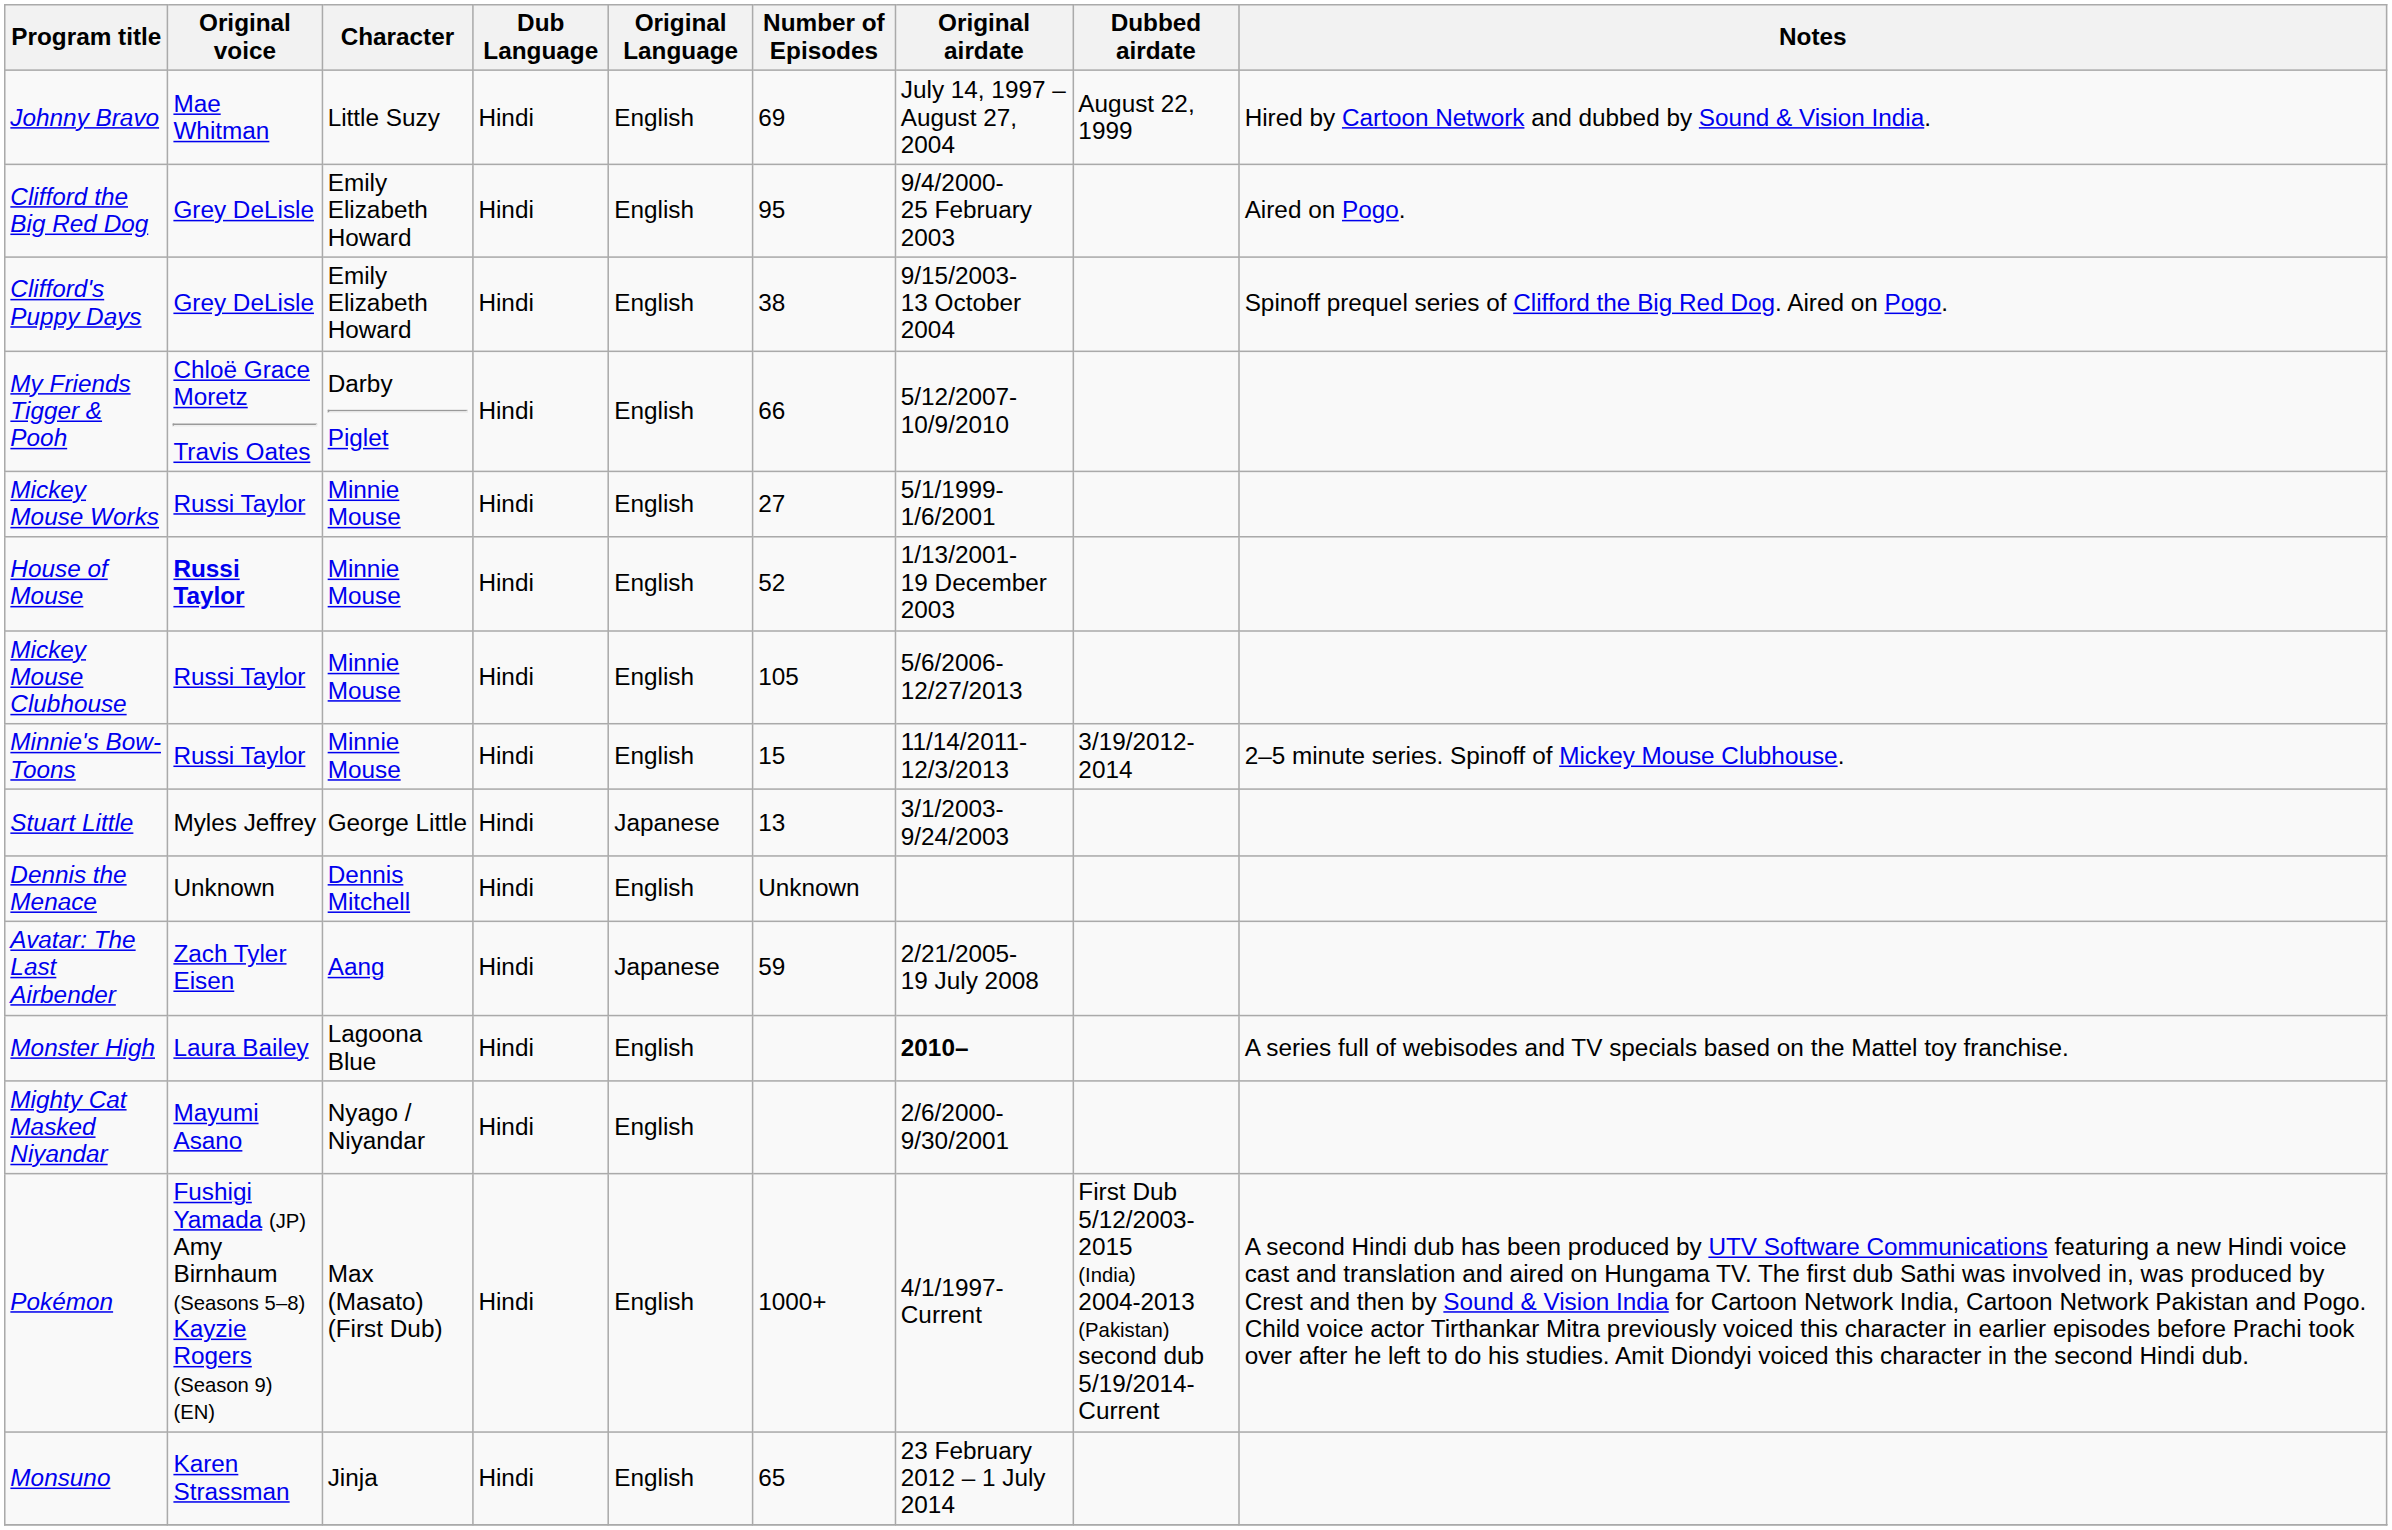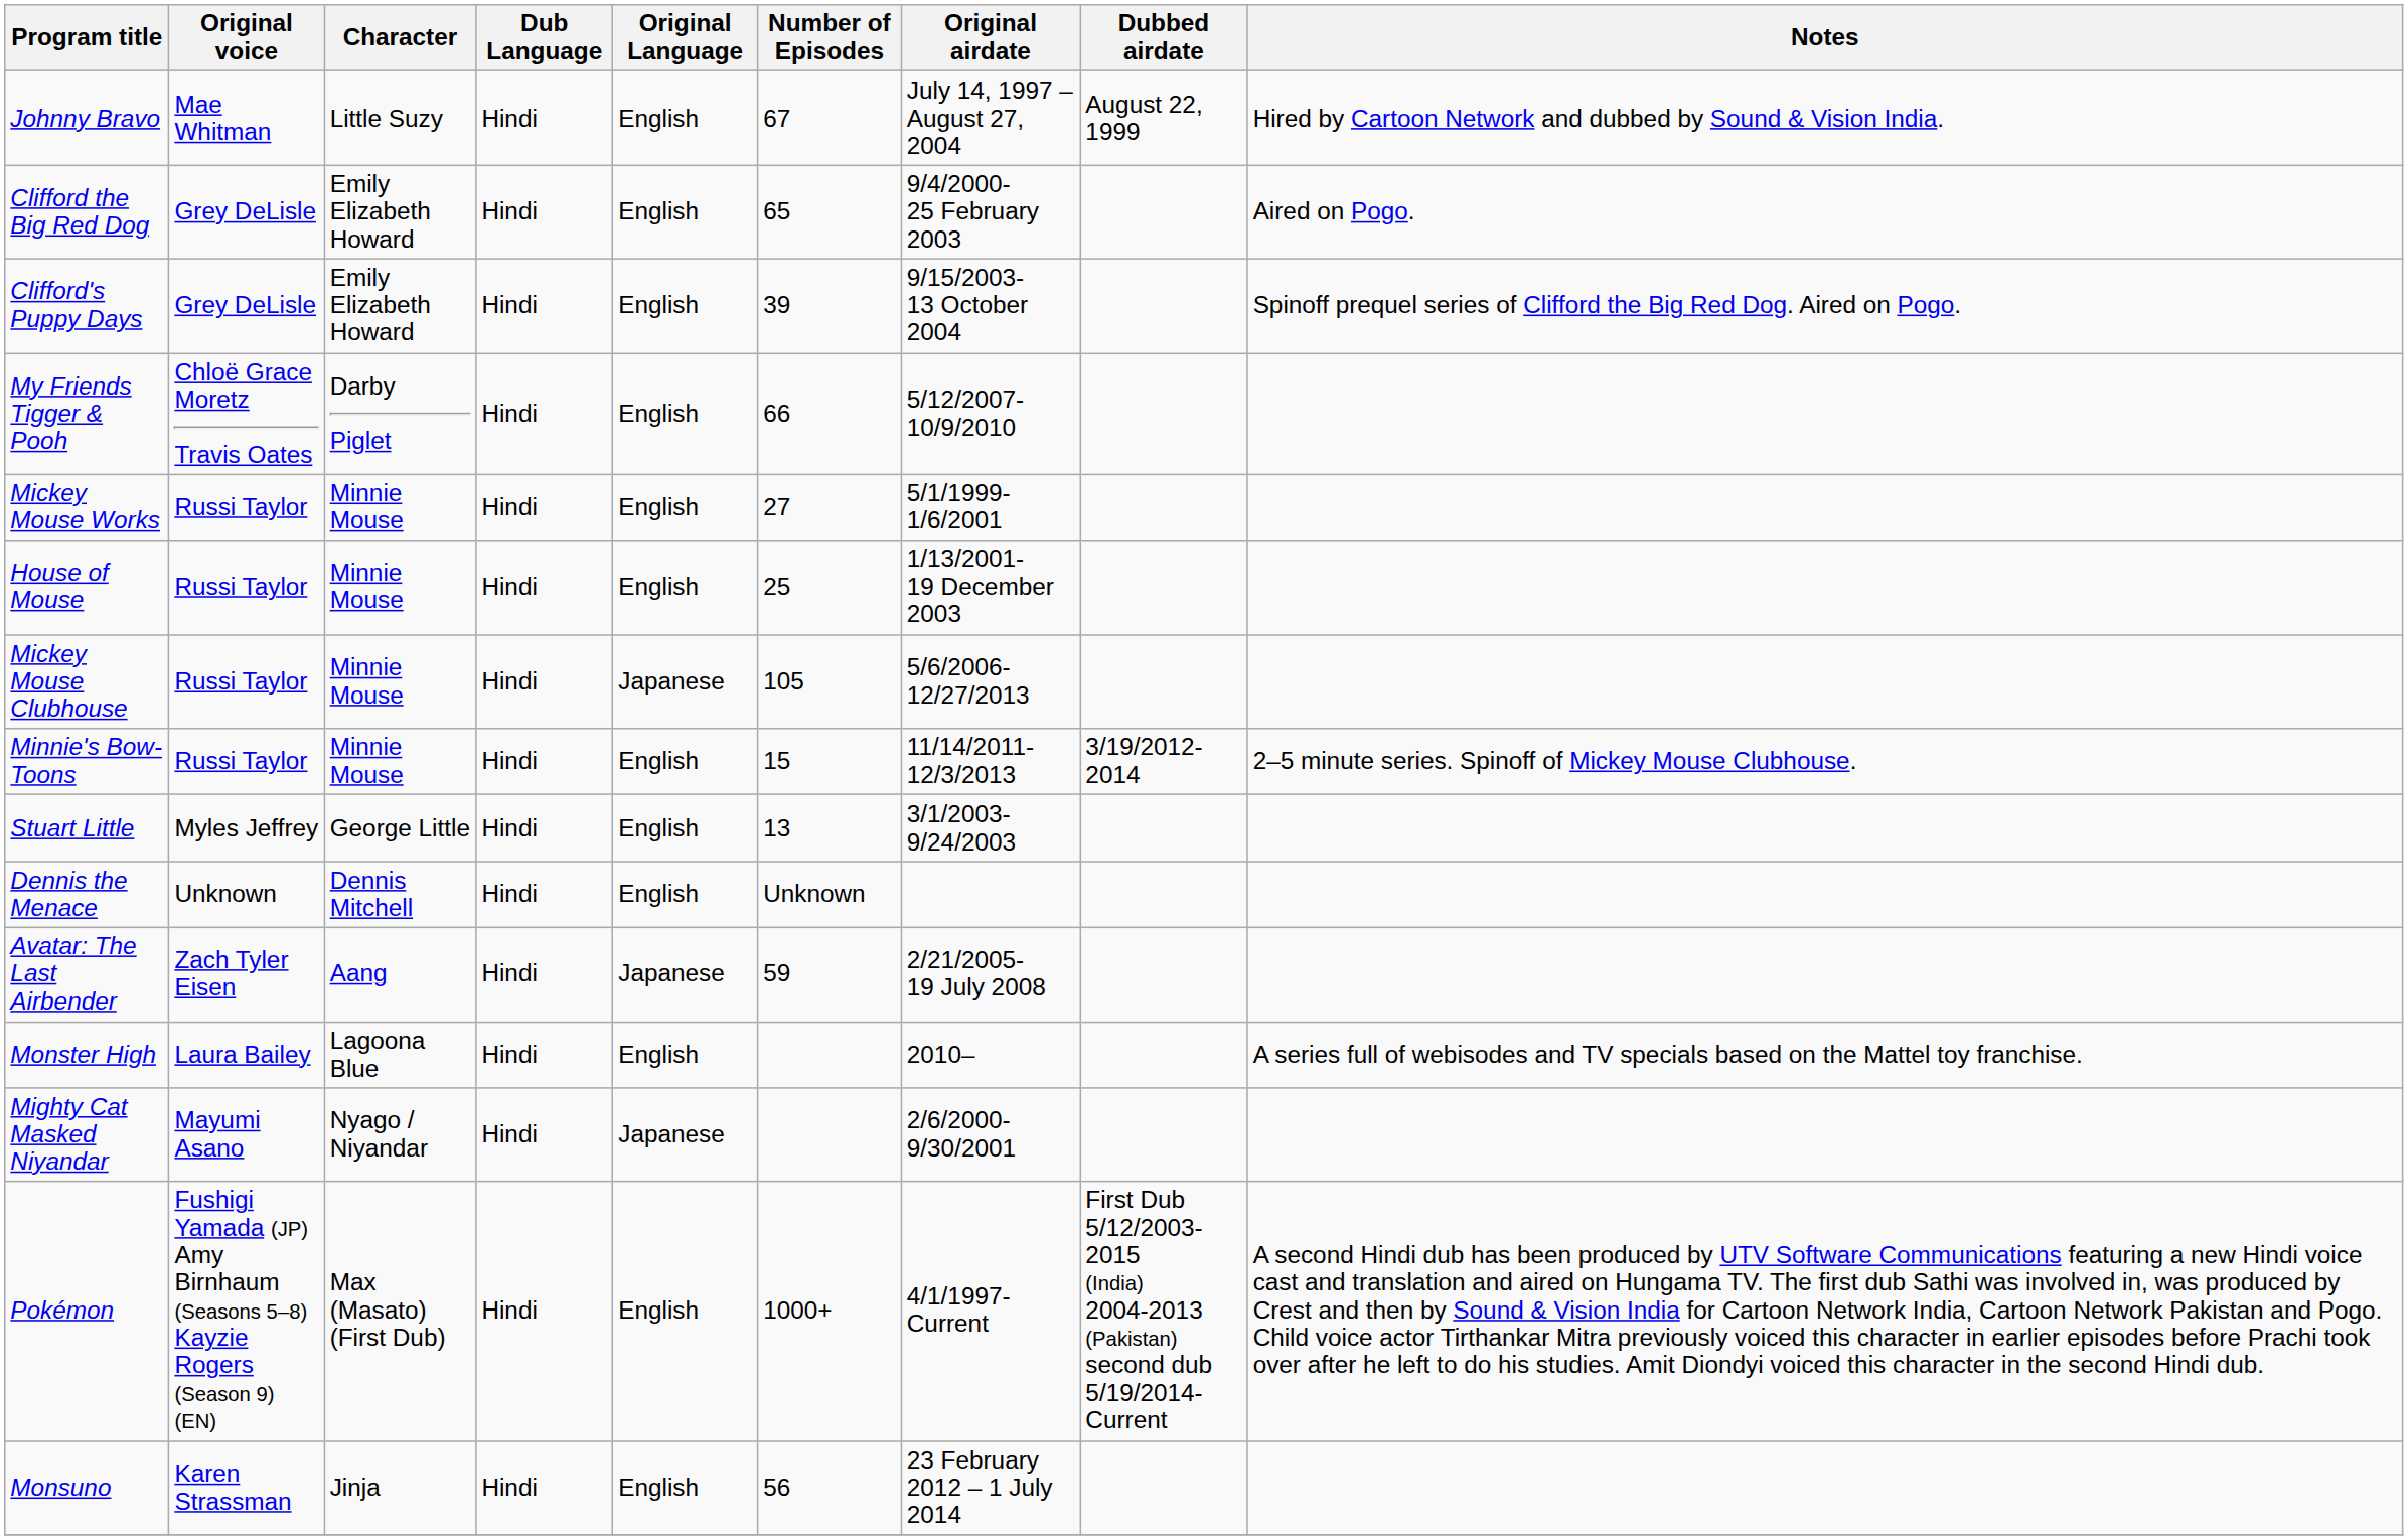Johnny Bravo | Number of Episodes: 69 -> 67
Clifford the Big Red Dog | Number of Episodes: 95 -> 65
Clifford's Puppy Days | Number of Episodes: 38 -> 39
House of Mouse | Original voice: bold -> normal
House of Mouse | Number of Episodes: 52 -> 25
Mickey Mouse Clubhouse | Original Language: English -> Japanese
Stuart Little | Original Language: Japanese -> English
Monster High | Original airdate: bold -> normal
Mighty Cat Masked Niyandar | Original Language: English -> Japanese
Monsuno | Number of Episodes: 65 -> 56
